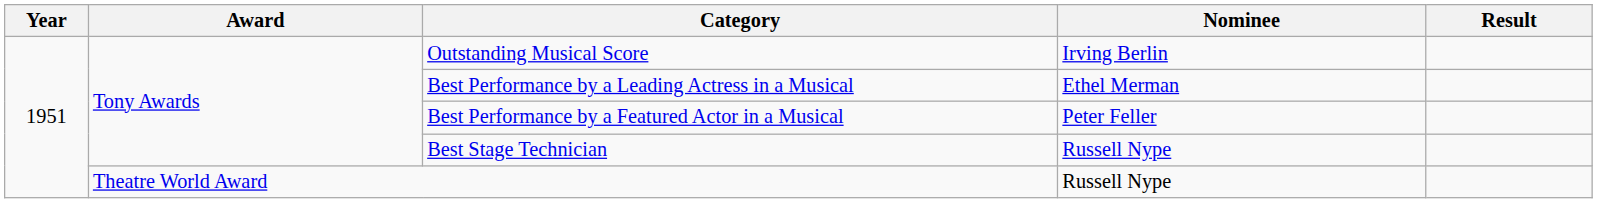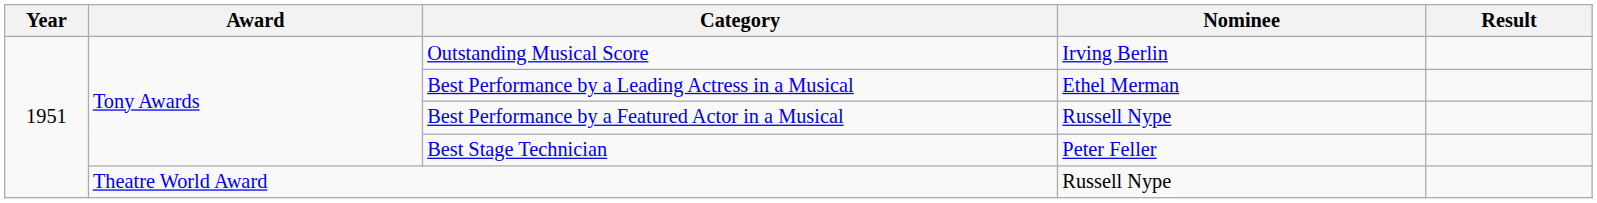Best Performance by a Featured Actor in a Musical | Nominee: Peter Feller -> Russell Nype
Best Stage Technician | Nominee: Russell Nype -> Peter Feller
